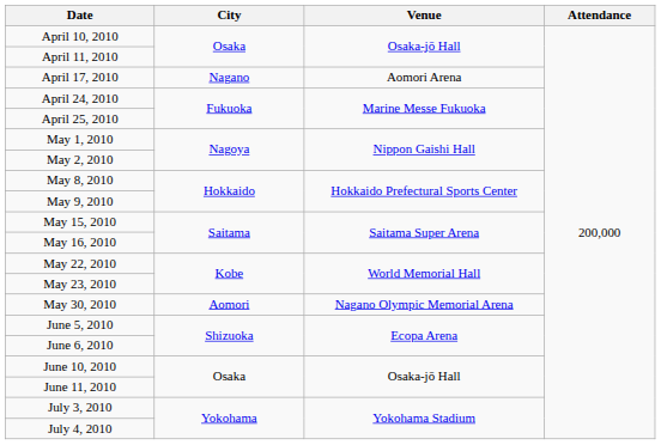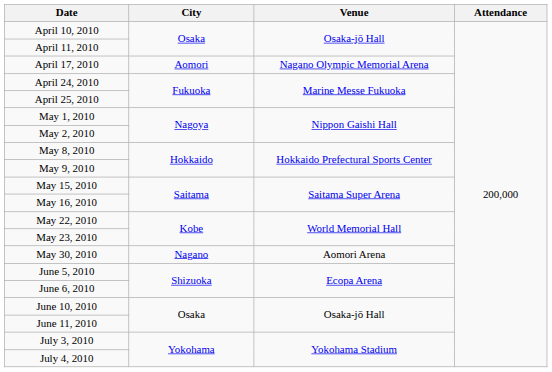April 17, 2010 | City: Nagano -> Aomori
April 17, 2010 | Venue: Aomori Arena -> Nagano Olympic Memorial Arena
May 30, 2010 | City: Aomori -> Nagano
May 30, 2010 | Venue: Nagano Olympic Memorial Arena -> Aomori Arena
